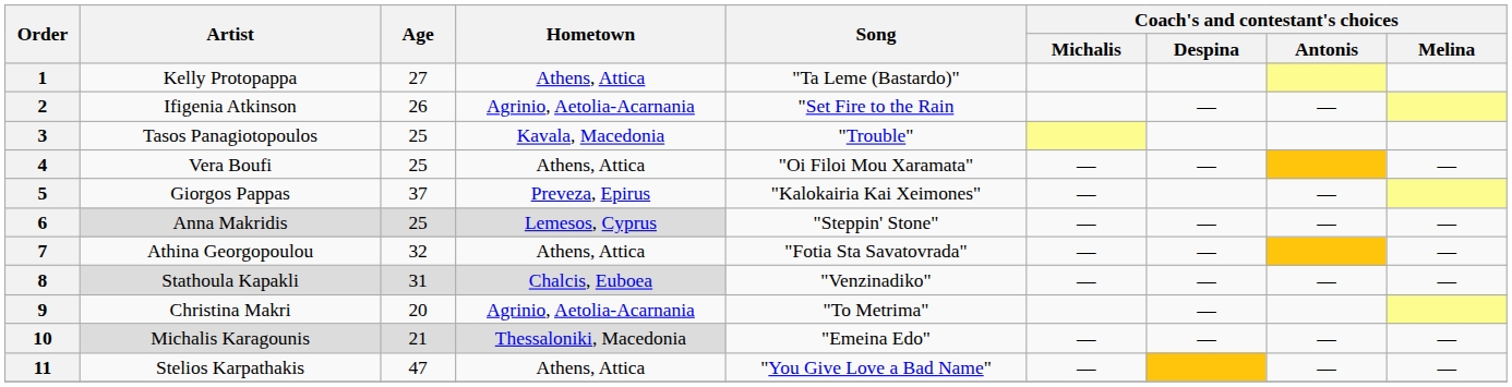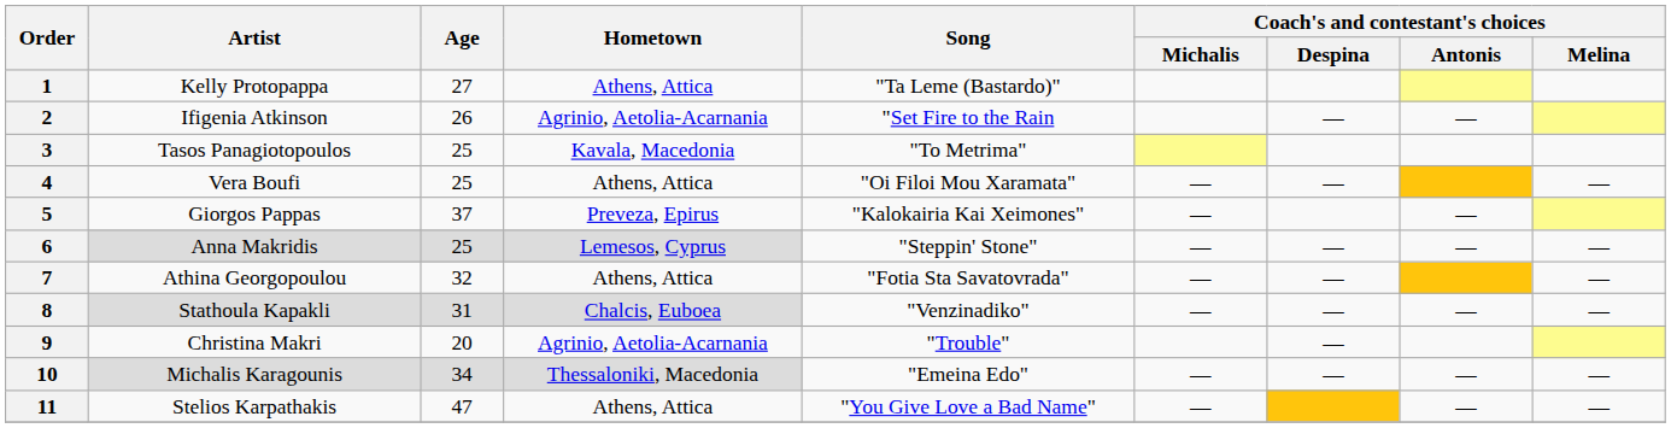3 | Song: "Trouble" -> "To Metrima"
9 | Song: "To Metrima" -> "Trouble"
10 | Age: 21 -> 34
